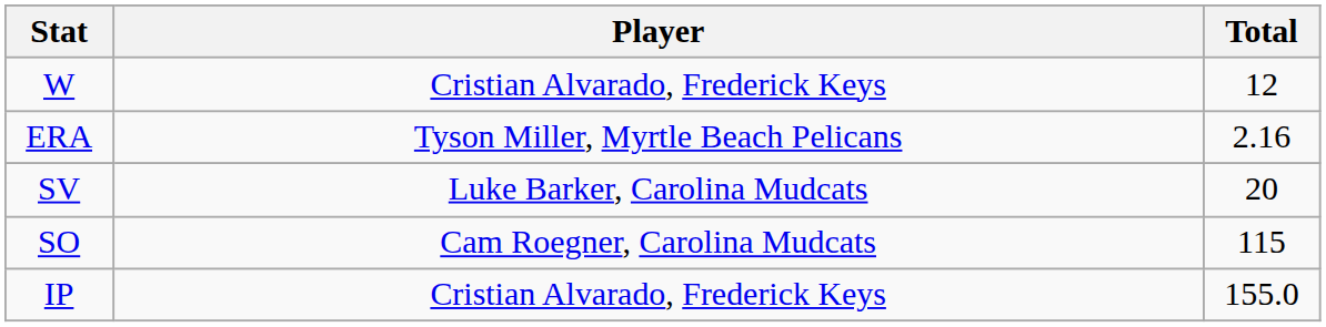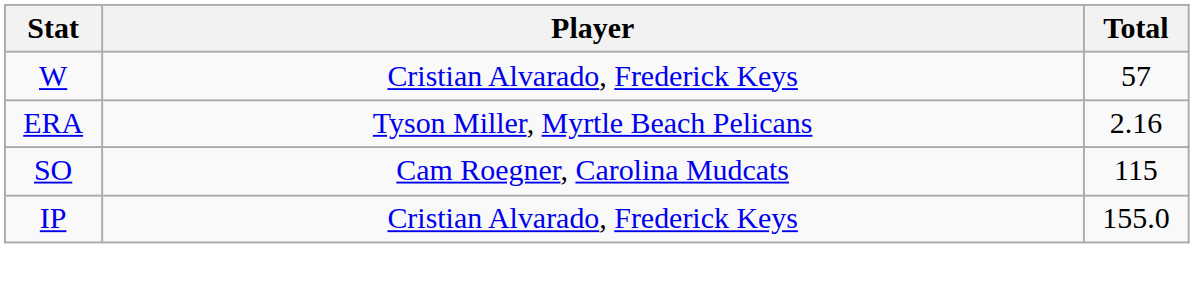W | Total: 12 -> 57
- row: SV | Luke Barker, Carolina Mudcats | 20
